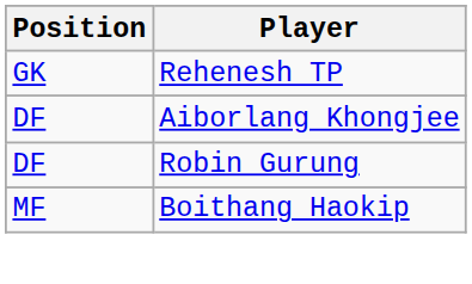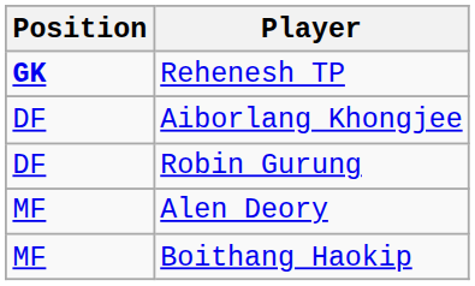Rehenesh TP | Position: normal -> bold
+ row: MF | Alen Deory
